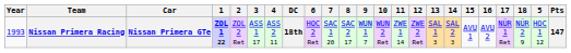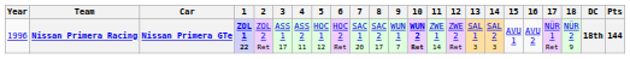columns swapped: 5 <-> DC
Nissan Primera Racing | Year: 1993 -> 1996
Nissan Primera Racing | 10: normal -> bold
Nissan Primera Racing | Pts: 147 -> 144
